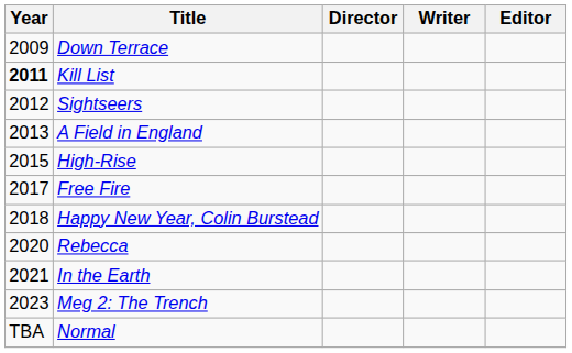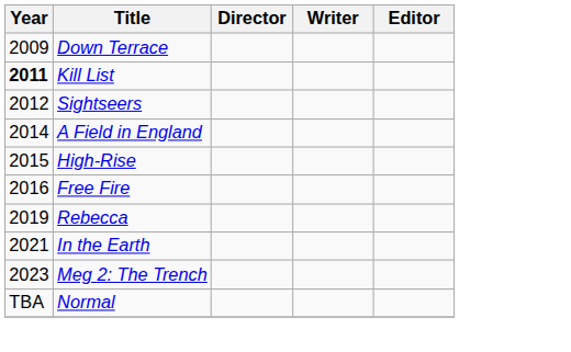A Field in England | Year: 2013 -> 2014
Free Fire | Year: 2017 -> 2016
- row: 2018 | Happy New Year, Colin Burstead
Rebecca | Year: 2020 -> 2019
